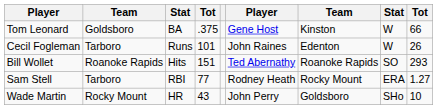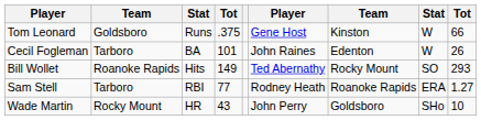Tom Leonard | column 3: BA -> Runs
Cecil Fogleman | column 3: Runs -> BA
Bill Wollet | column 4: 151 -> 149
Bill Wollet | column 7: Roanoke Rapids -> Rocky Mount
Sam Stell | column 7: Rocky Mount -> Roanoke Rapids
